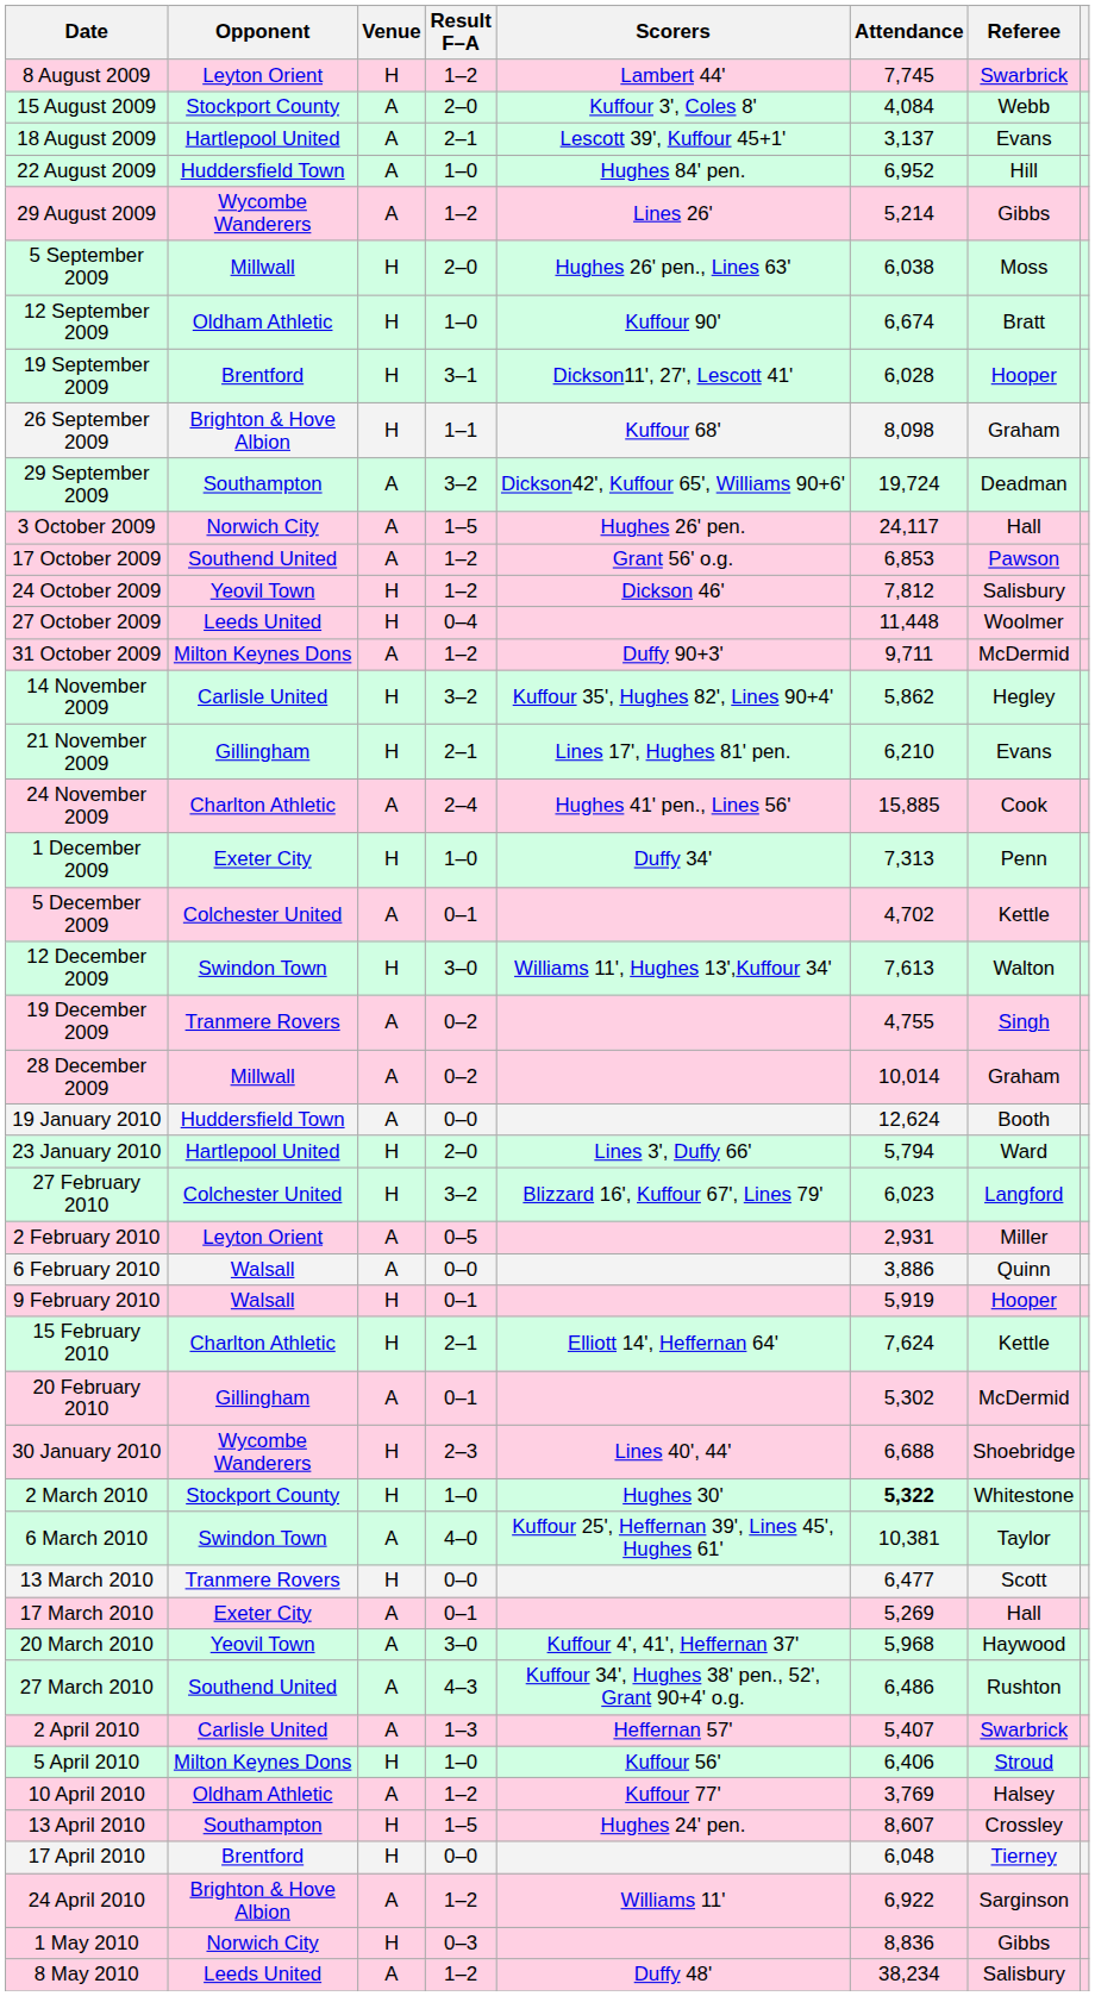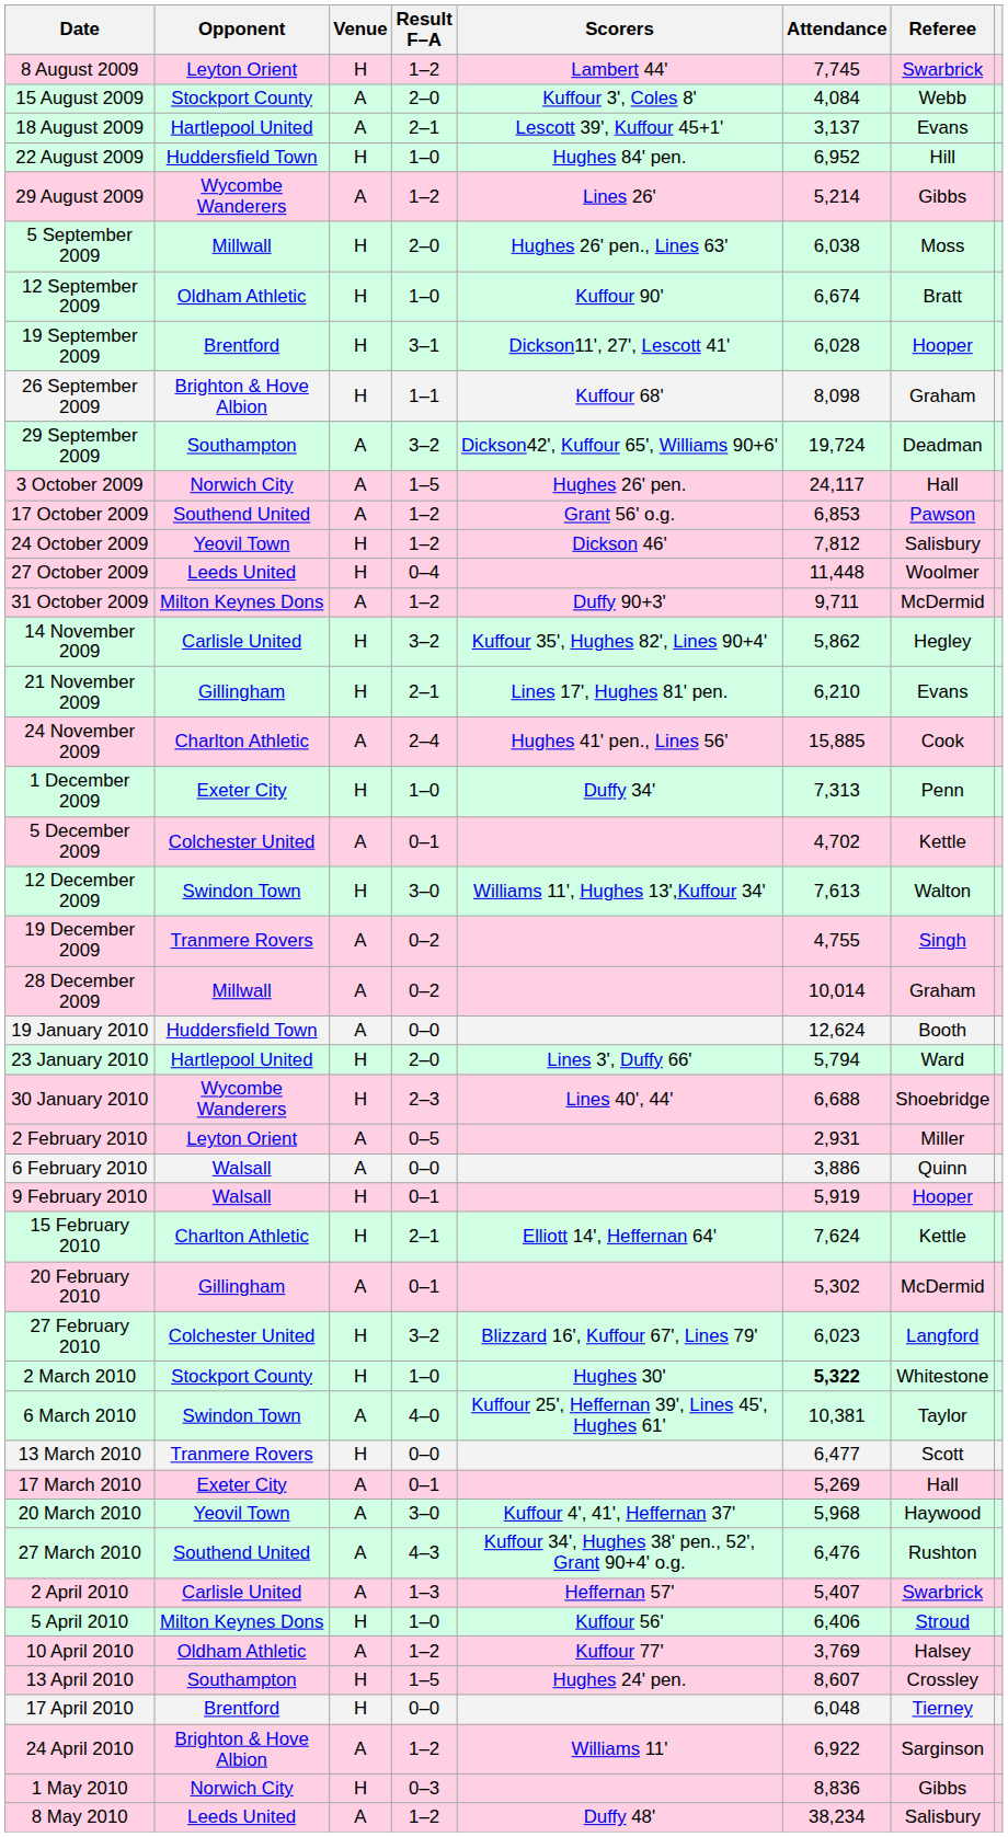22 August 2009 | Venue: A -> H
rows swapped: 30 January 2010 <-> 27 February 2010
27 March 2010 | Attendance: 6,486 -> 6,476
